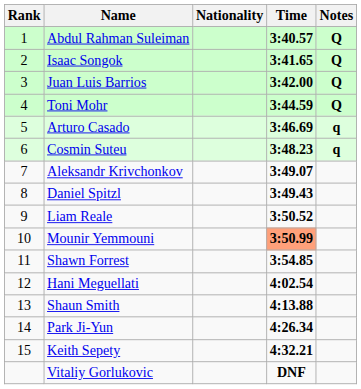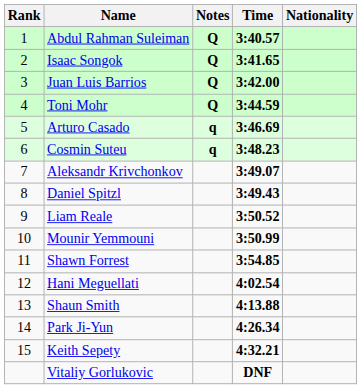columns swapped: Nationality <-> Notes
Mounir Yemmouni | Time: lightsalmon background -> no background
